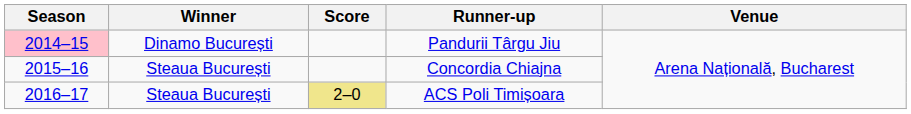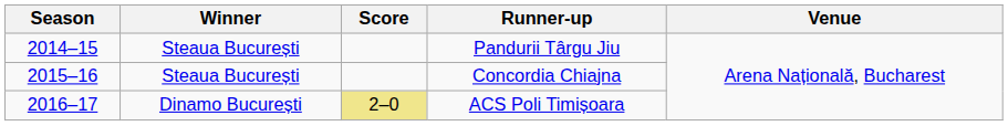Pandurii Târgu Jiu | Season: pink background -> no background
Pandurii Târgu Jiu | Winner: Dinamo București -> Steaua București
ACS Poli Timișoara | Winner: Steaua București -> Dinamo București
